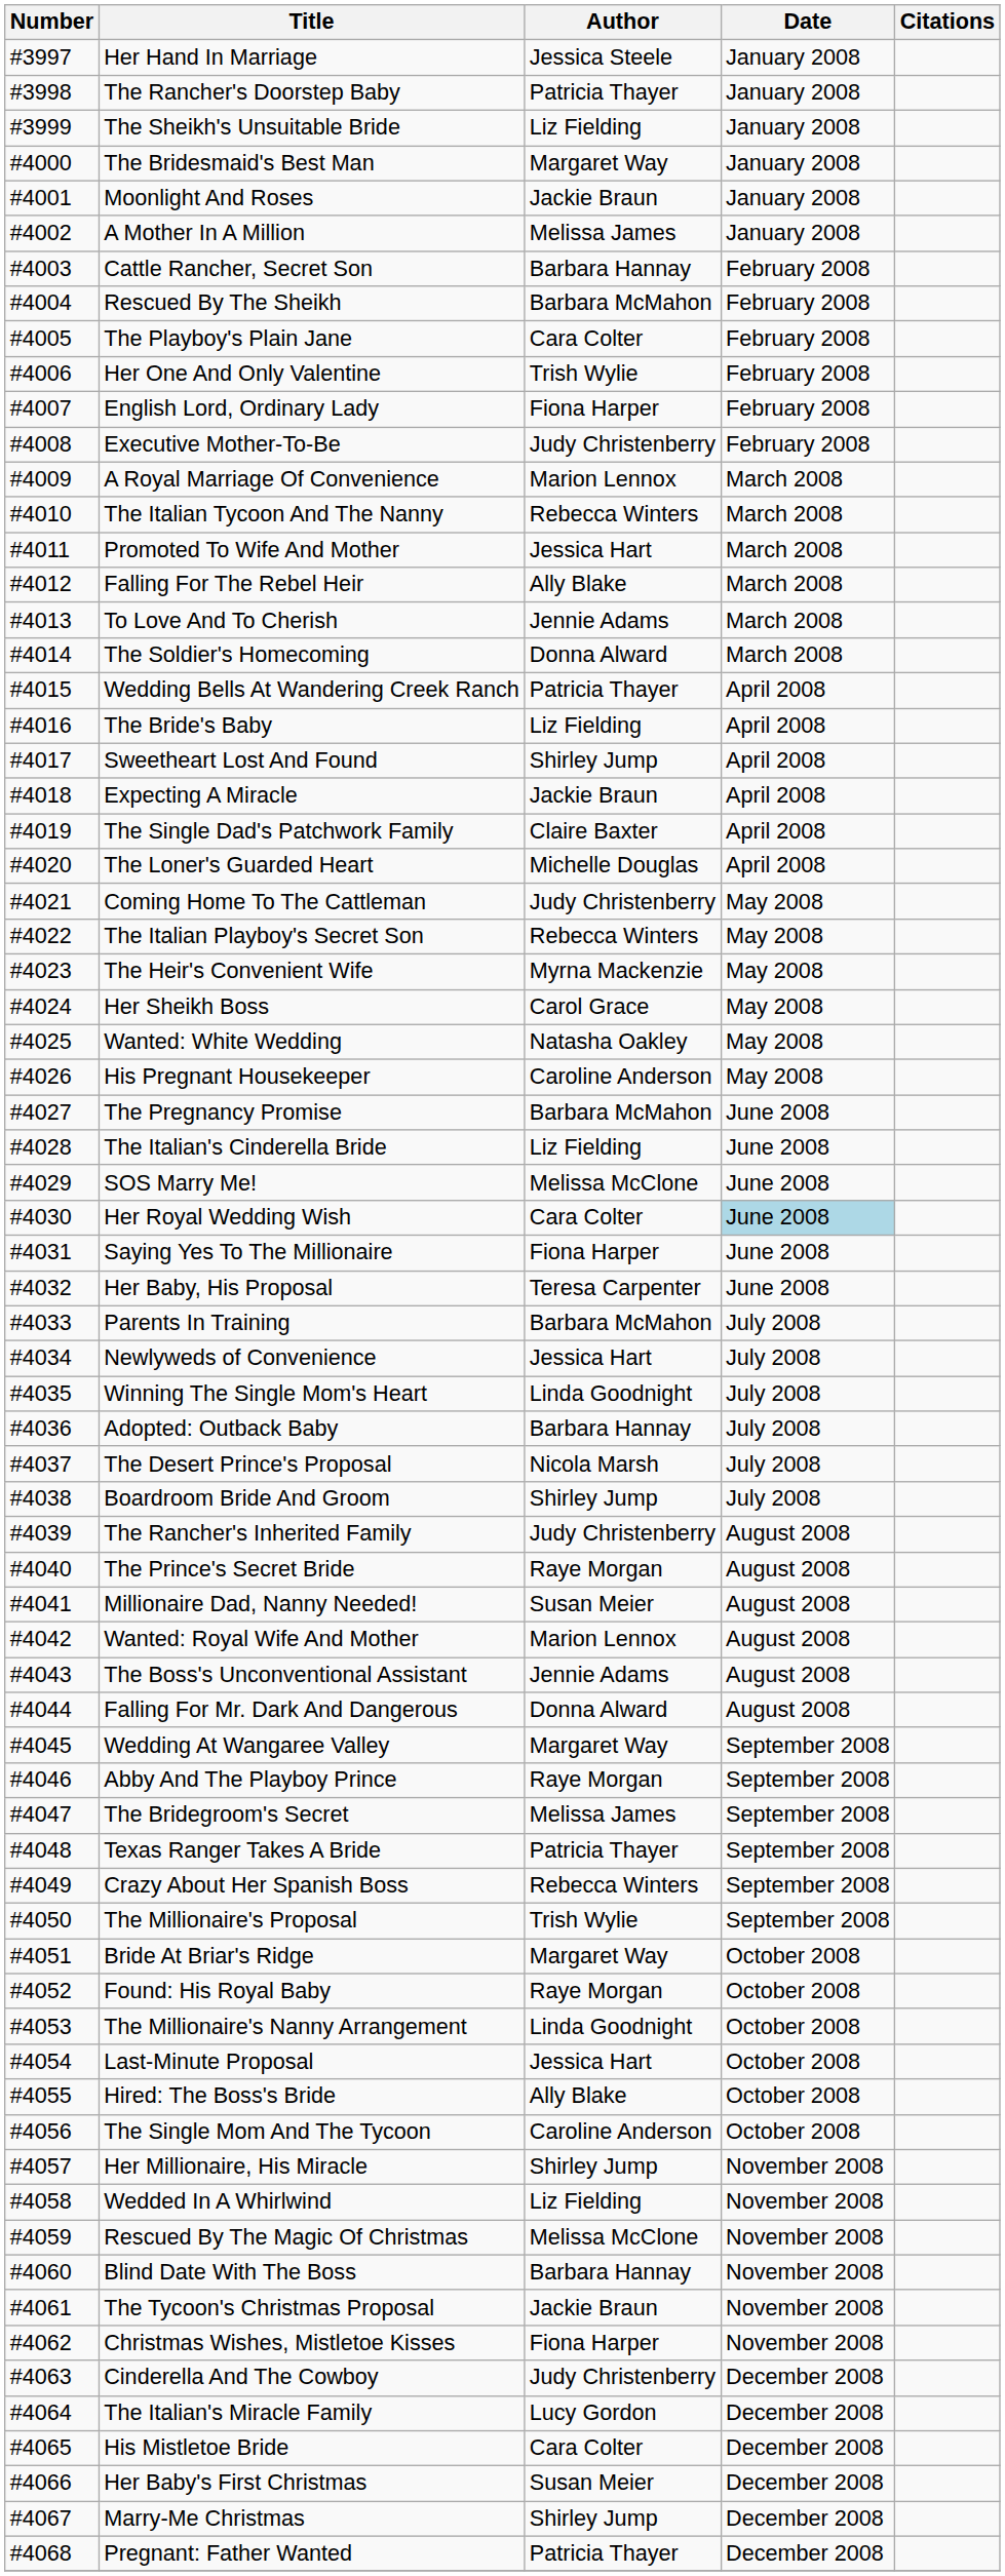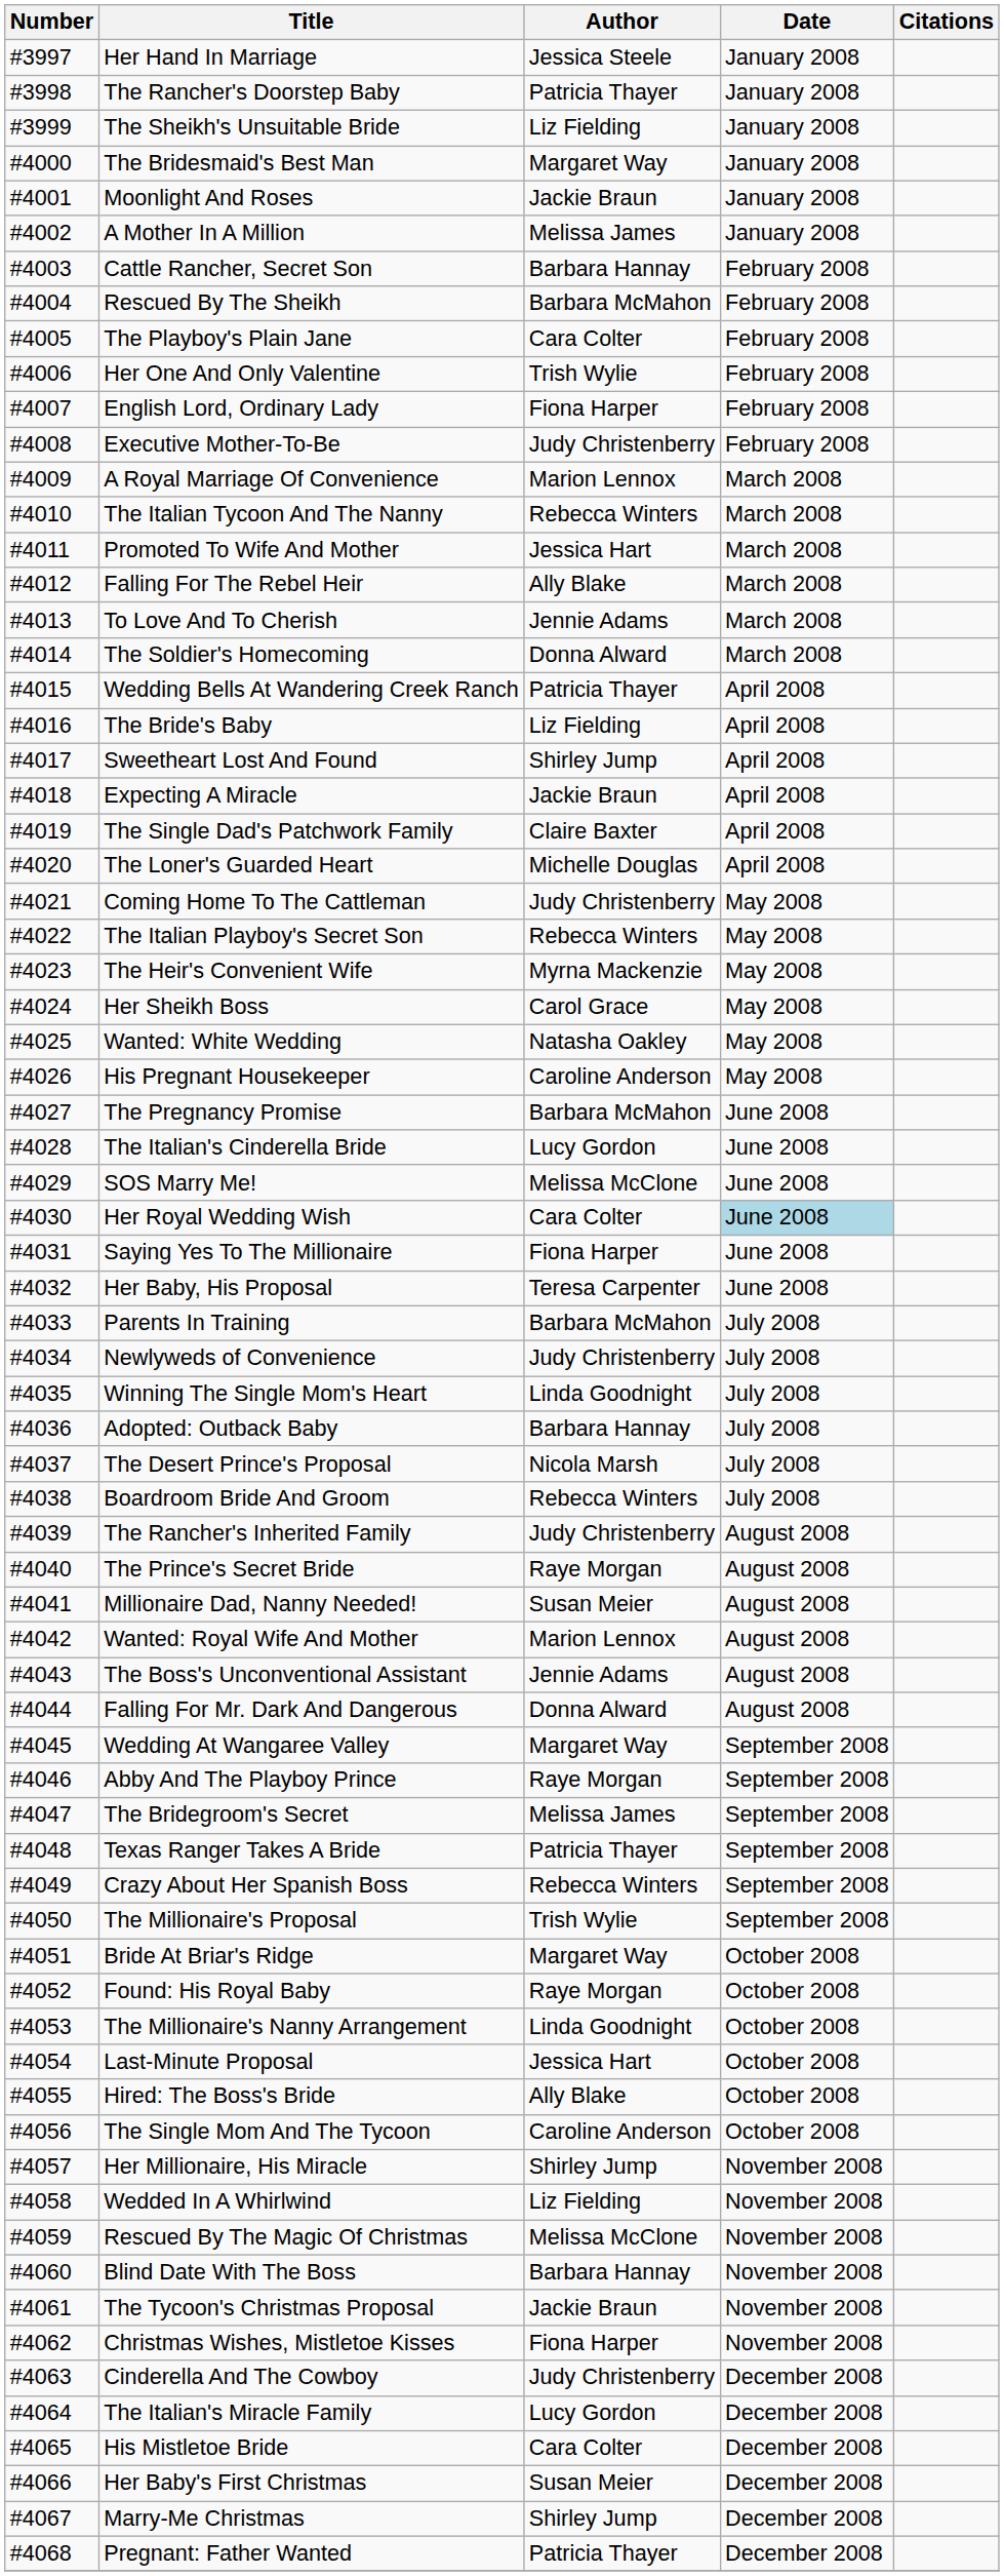The Italian's Cinderella Bride | Author: Liz Fielding -> Lucy Gordon
Newlyweds of Convenience | Author: Jessica Hart -> Judy Christenberry
Boardroom Bride And Groom | Author: Shirley Jump -> Rebecca Winters
